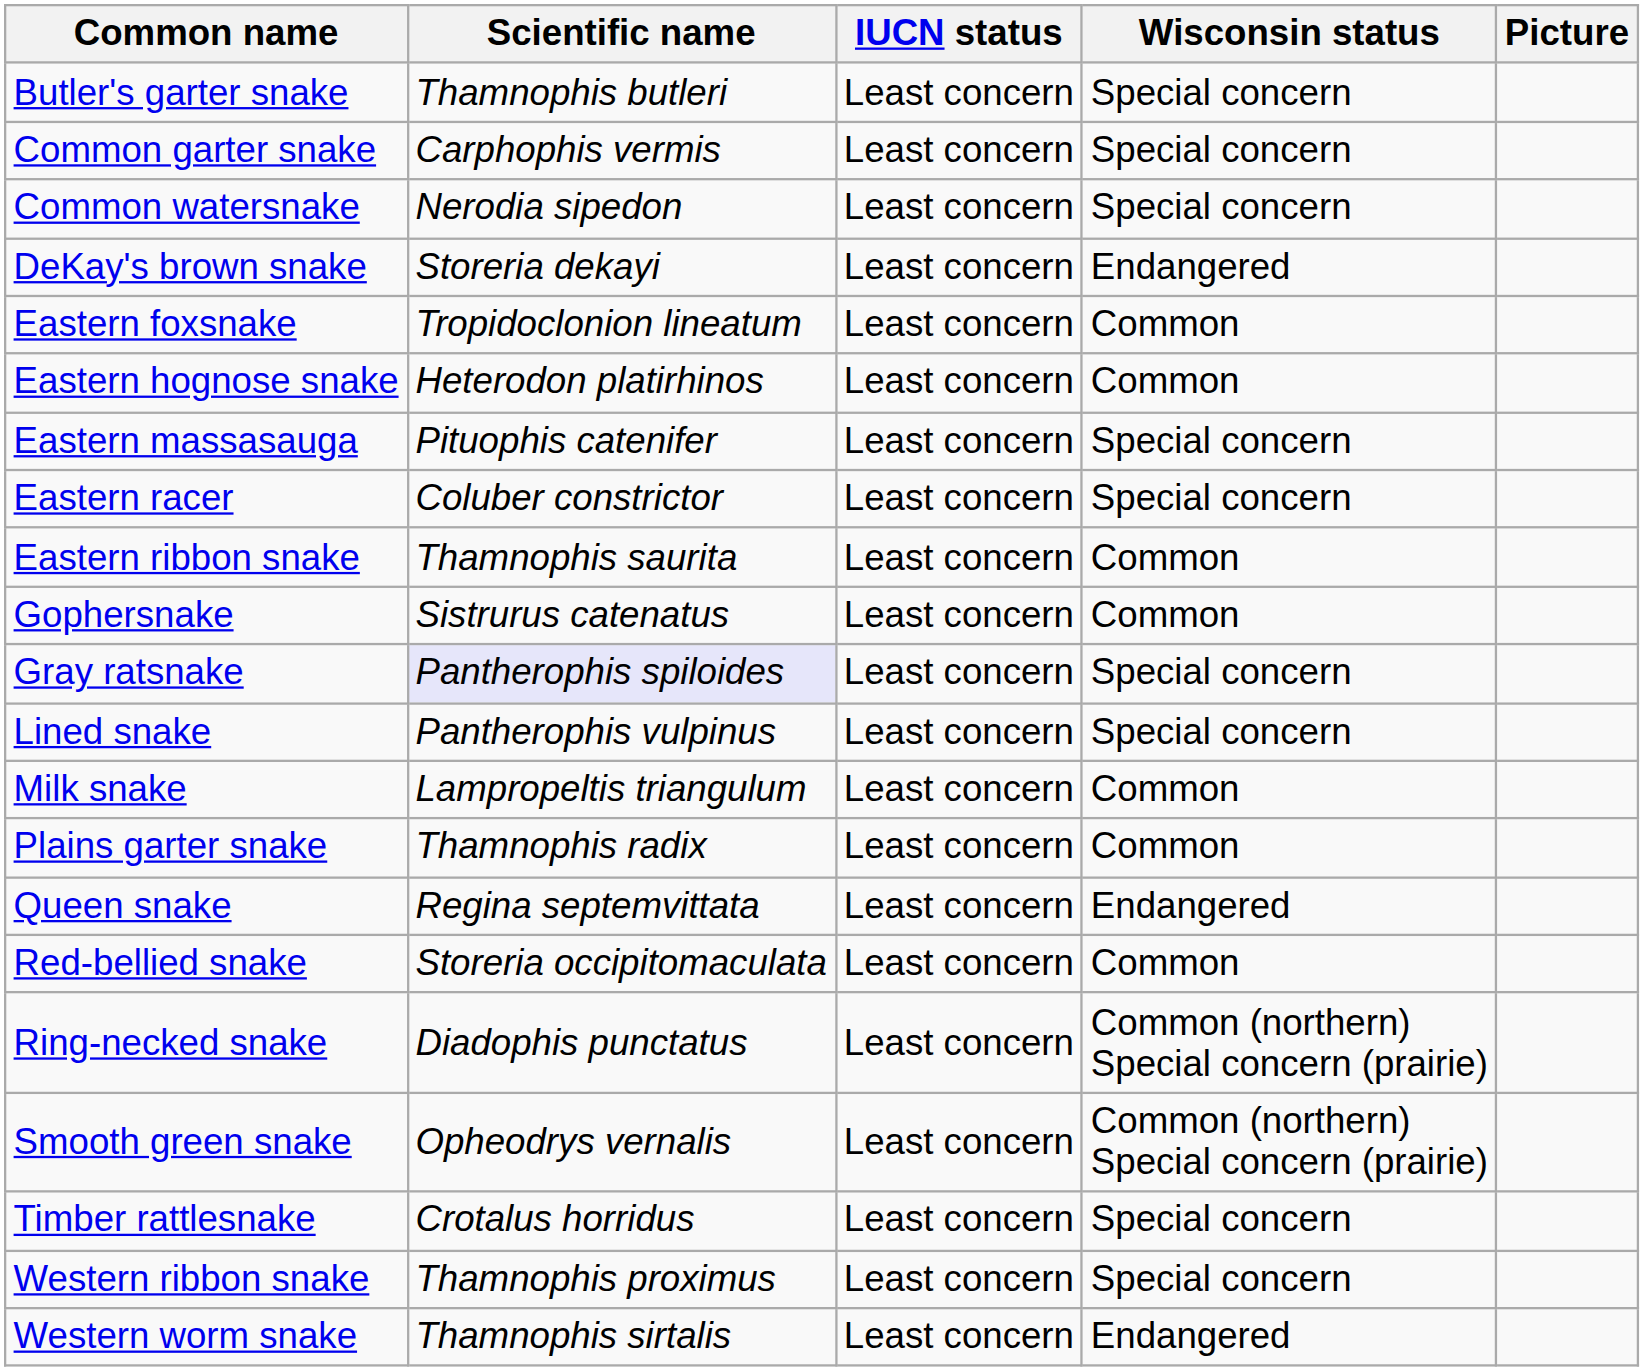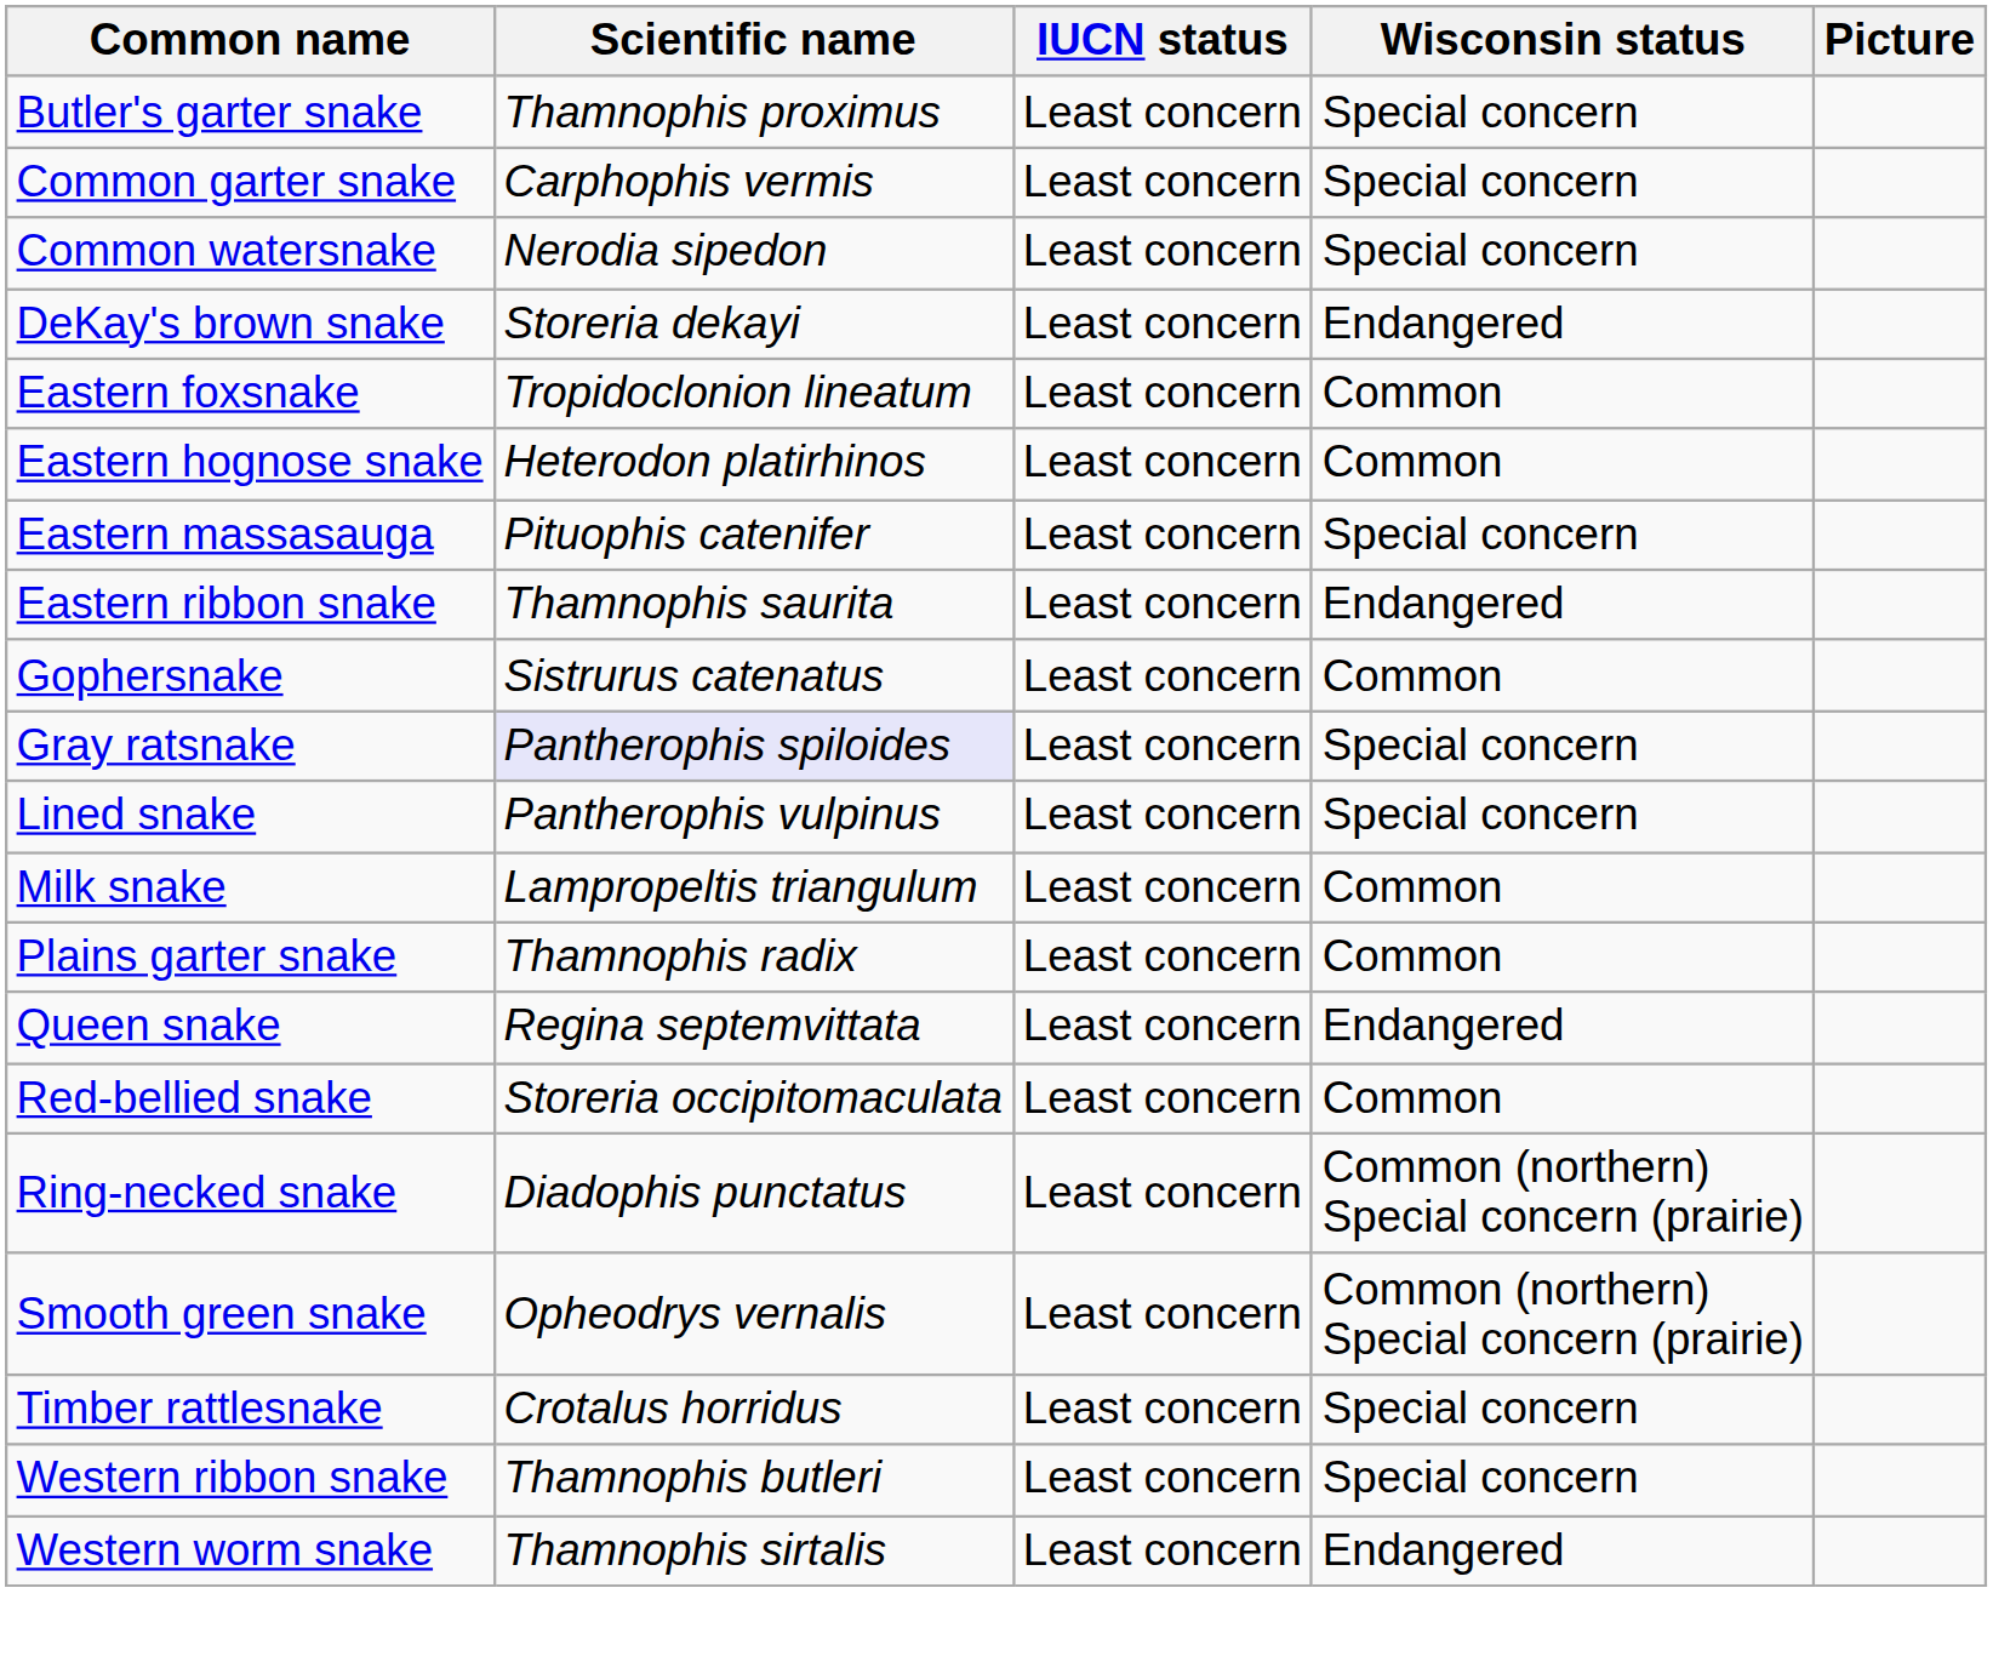Butler's garter snake | Scientific name: Thamnophis butleri -> Thamnophis proximus
- row: Eastern racer | Coluber constrictor | Least concern | Special concern
Eastern ribbon snake | Wisconsin status: Common -> Endangered
Western ribbon snake | Scientific name: Thamnophis proximus -> Thamnophis butleri
